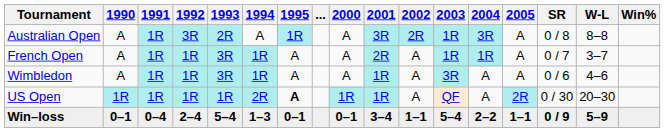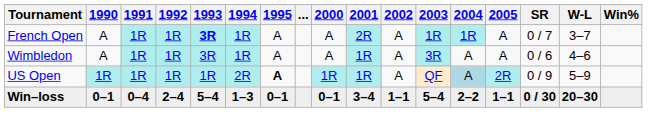- row: Australian Open | A | 1R | 3R | 2R | A | 1R | A | 3R | 2R | 1R | 3R | A | 0 / 8 | 8–8
French Open | 1993: normal -> bold
US Open | 2004: no background -> lightblue background
US Open | SR: 0 / 30 -> 0 / 9
US Open | W-L: 20–30 -> 5–9
Win–loss | SR: 0 / 9 -> 0 / 30
Win–loss | W-L: 5–9 -> 20–30
